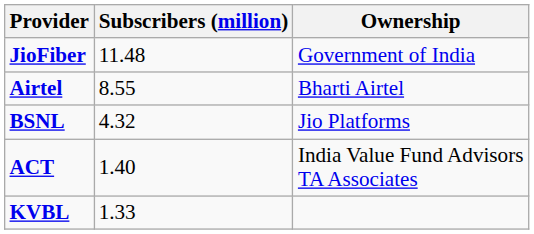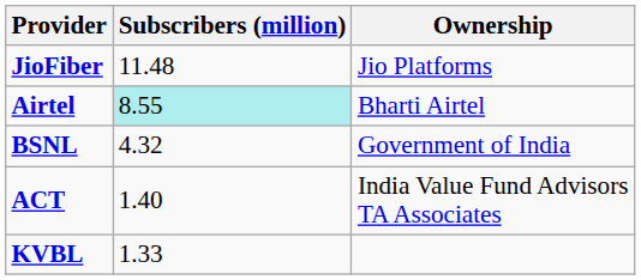JioFiber | Ownership: Government of India -> Jio Platforms
Airtel | Subscribers (million): no background -> paleturquoise background
BSNL | Ownership: Jio Platforms -> Government of India
